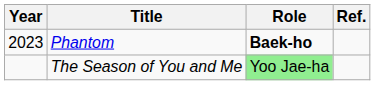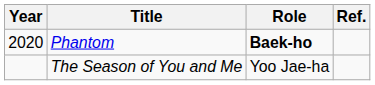Phantom | Year: 2023 -> 2020
The Season of You and Me | Role: lightgreen background -> no background
